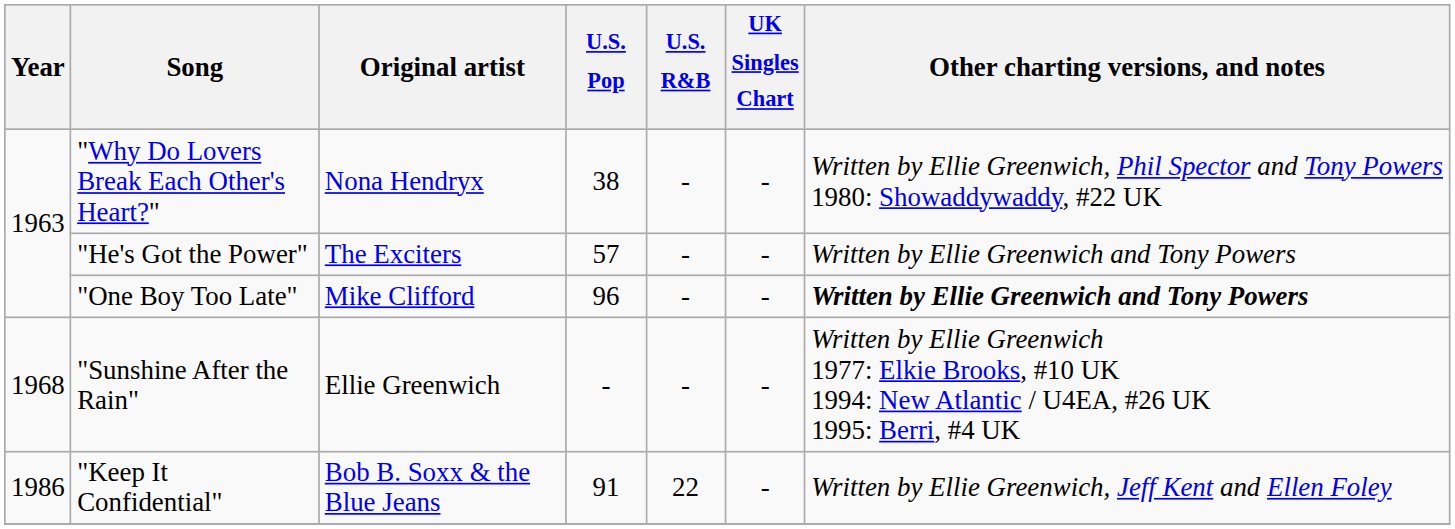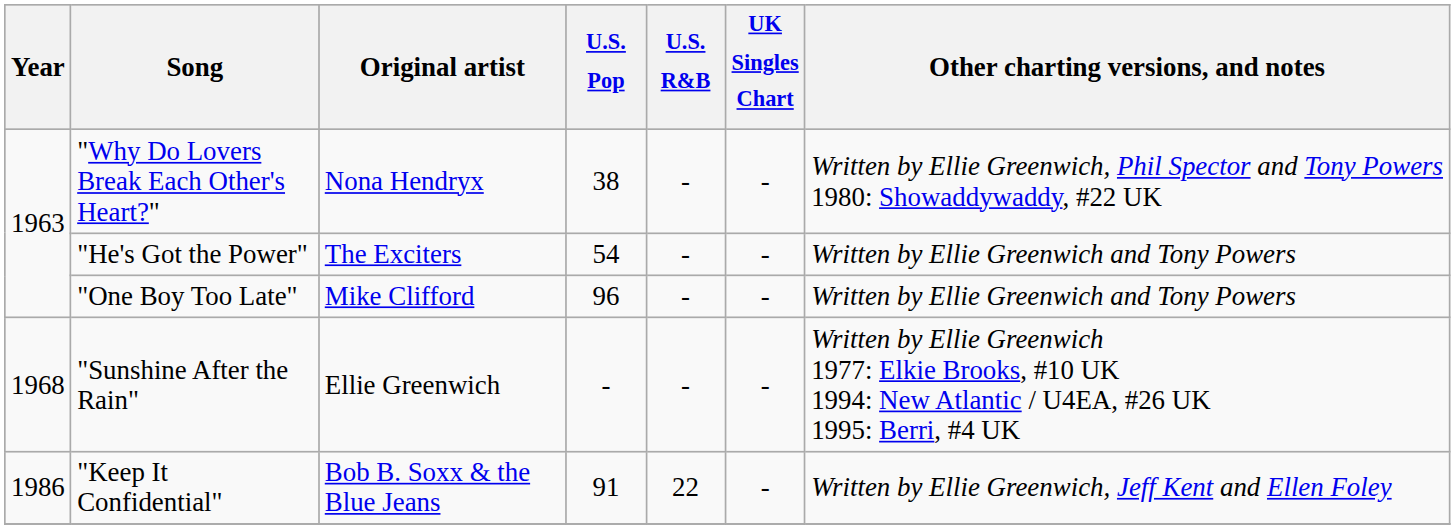"He's Got the Power" | U.S. Pop: 57 -> 54
"One Boy Too Late" | Other charting versions, and notes: bold -> normal
